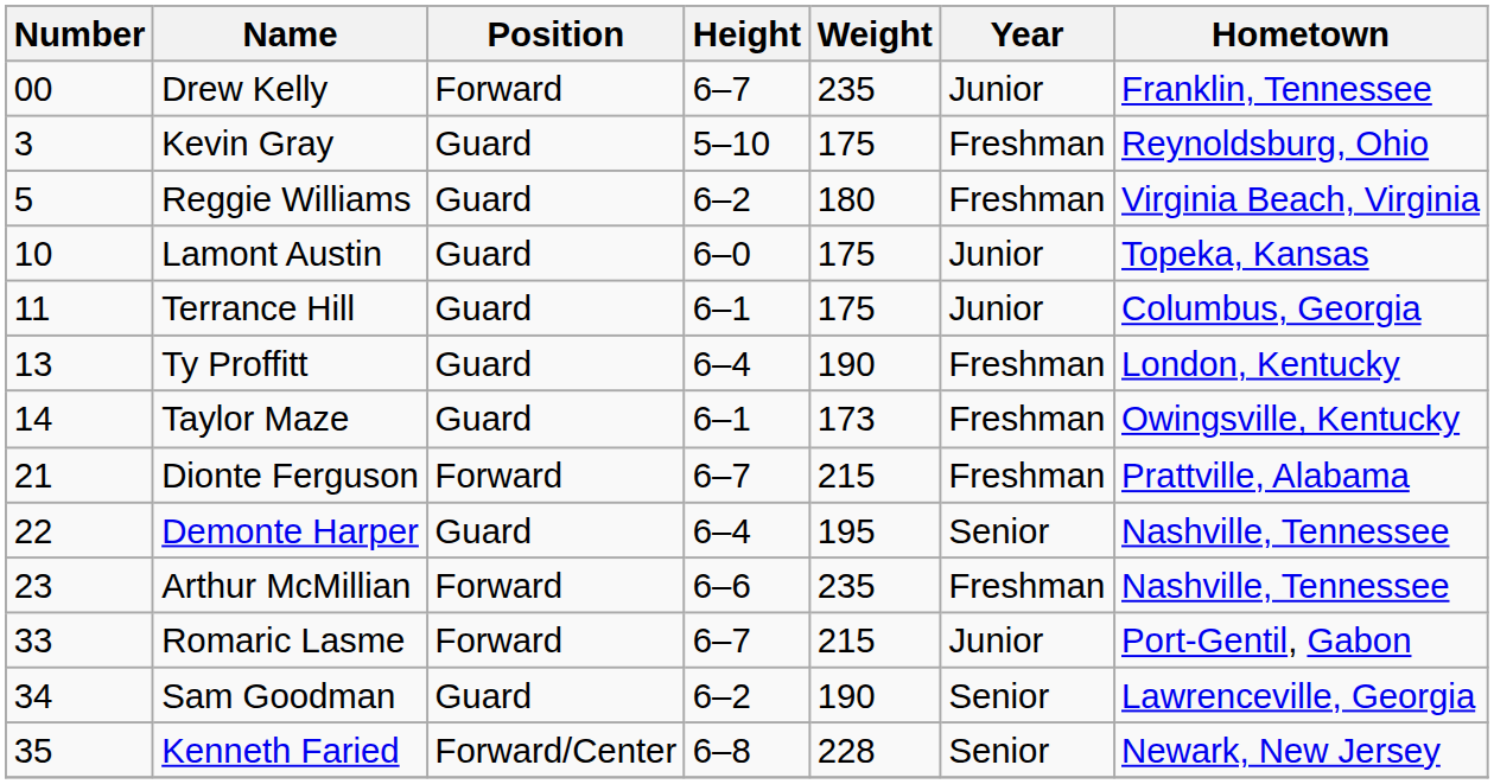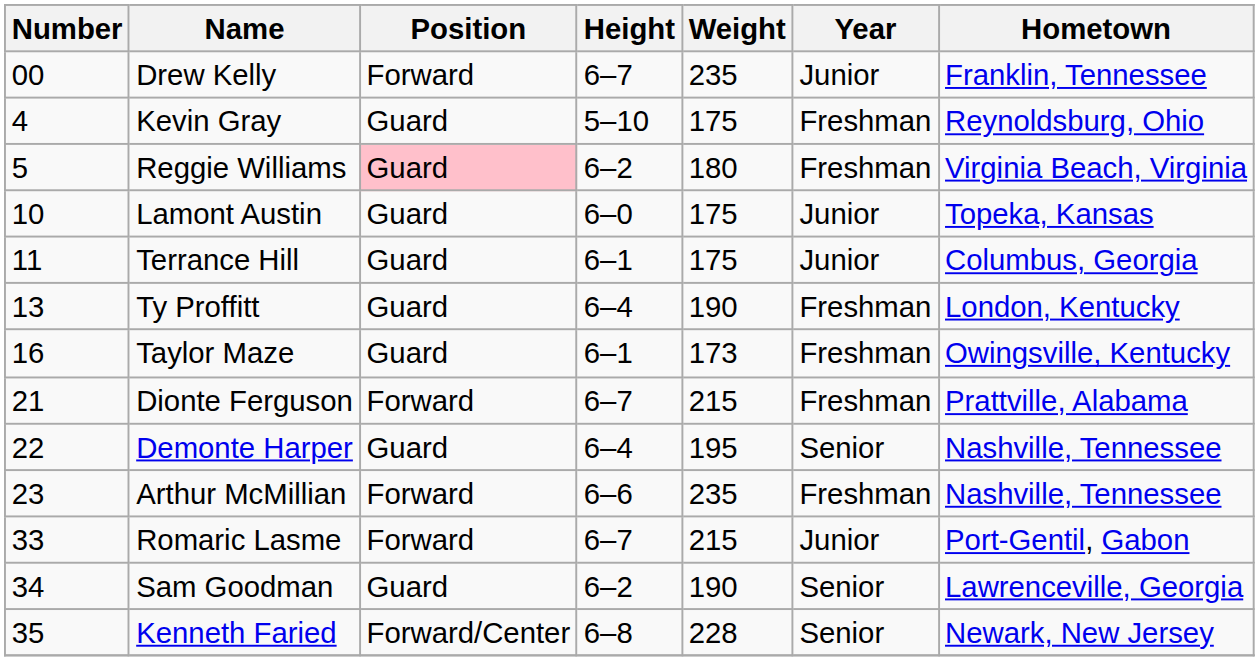Kevin Gray | Number: 3 -> 4
Reggie Williams | Position: no background -> pink background
Taylor Maze | Number: 14 -> 16
